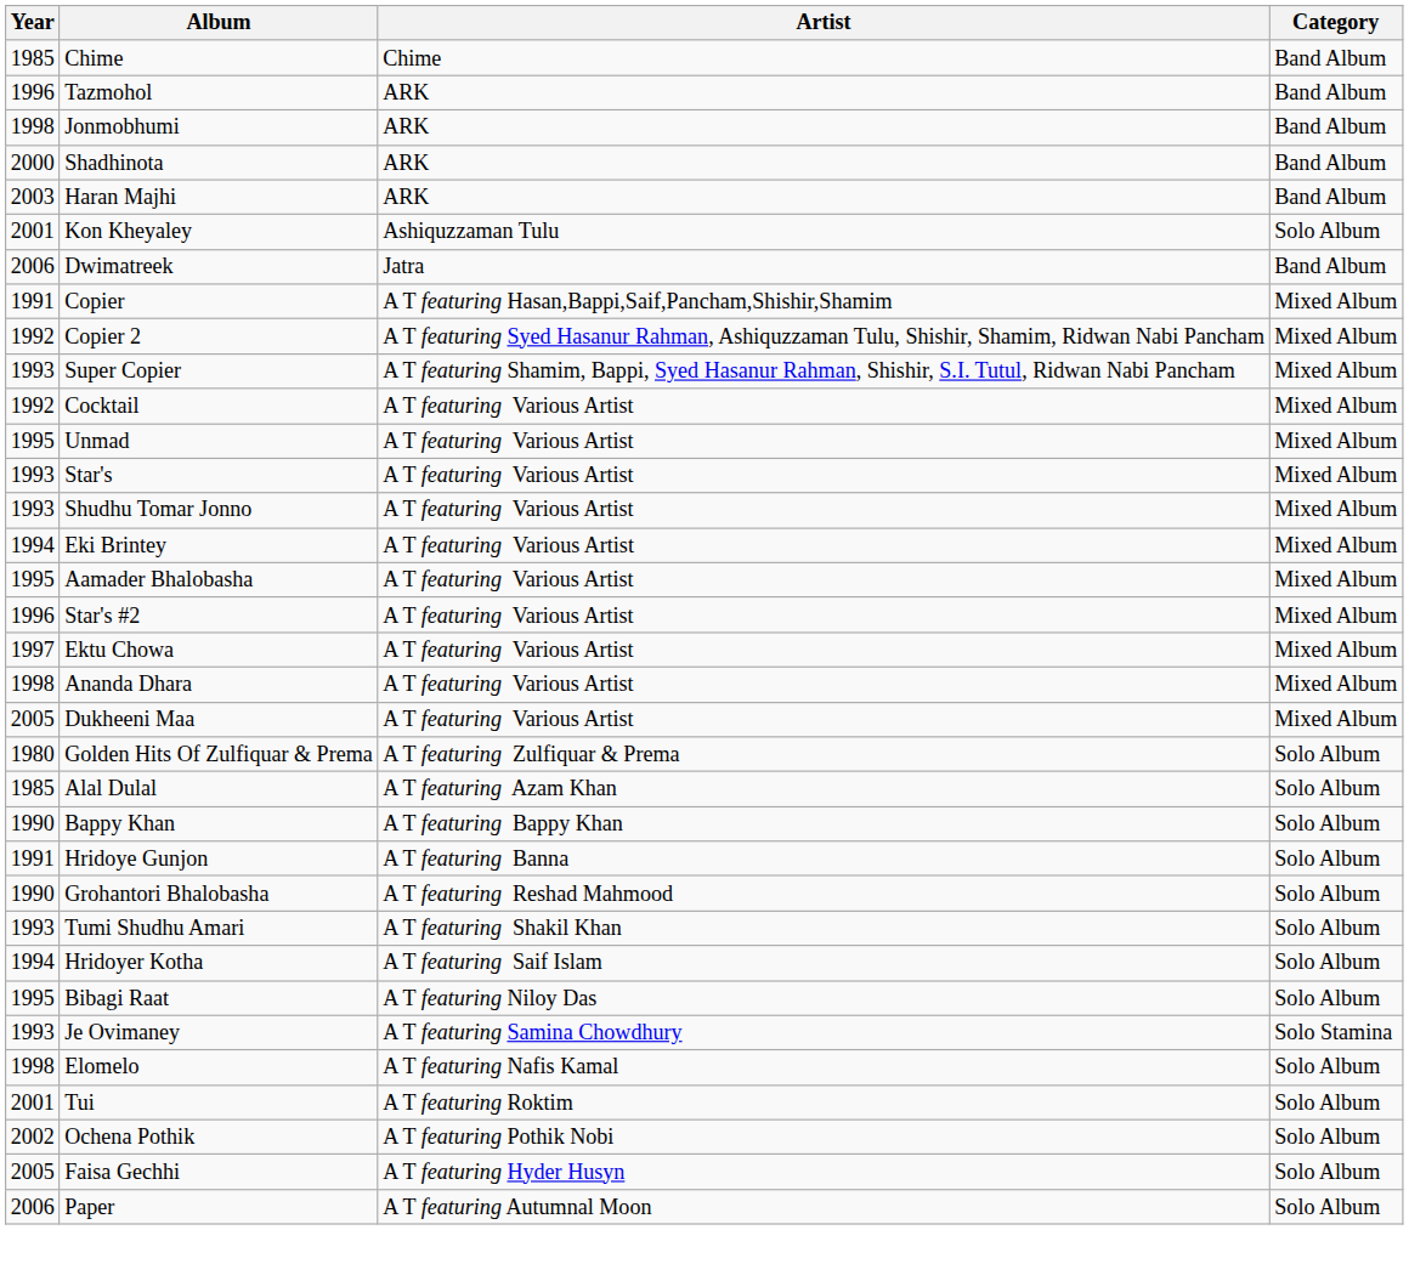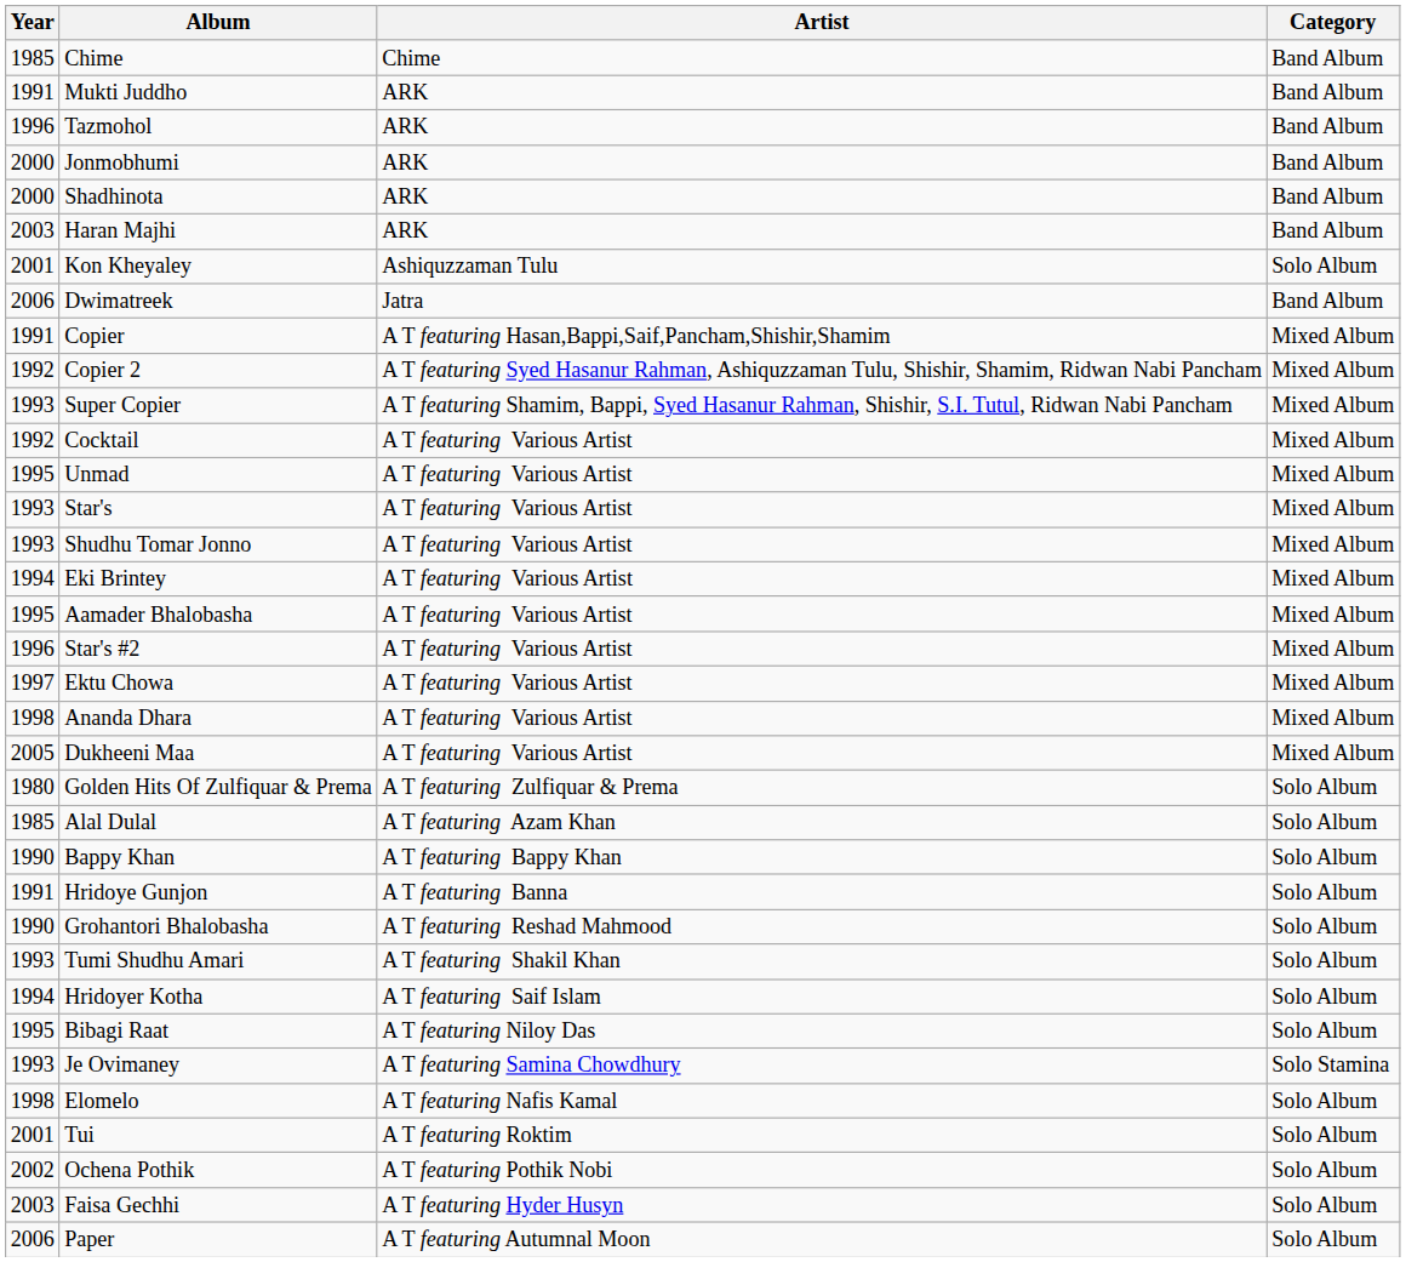+ row: 1991 | Mukti Juddho | ARK | Band Album
Jonmobhumi | Year: 1998 -> 2000
Faisa Gechhi | Year: 2005 -> 2003
